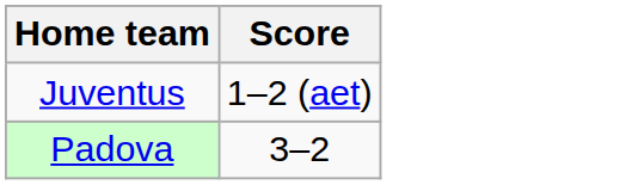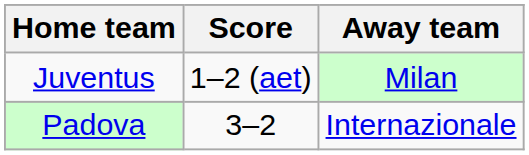+ column: Away team | Milan | Internazionale
